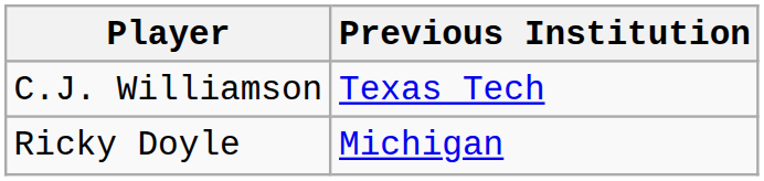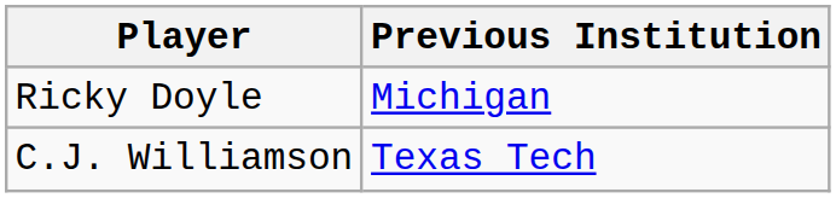rows swapped: Ricky Doyle <-> C.J. Williamson
